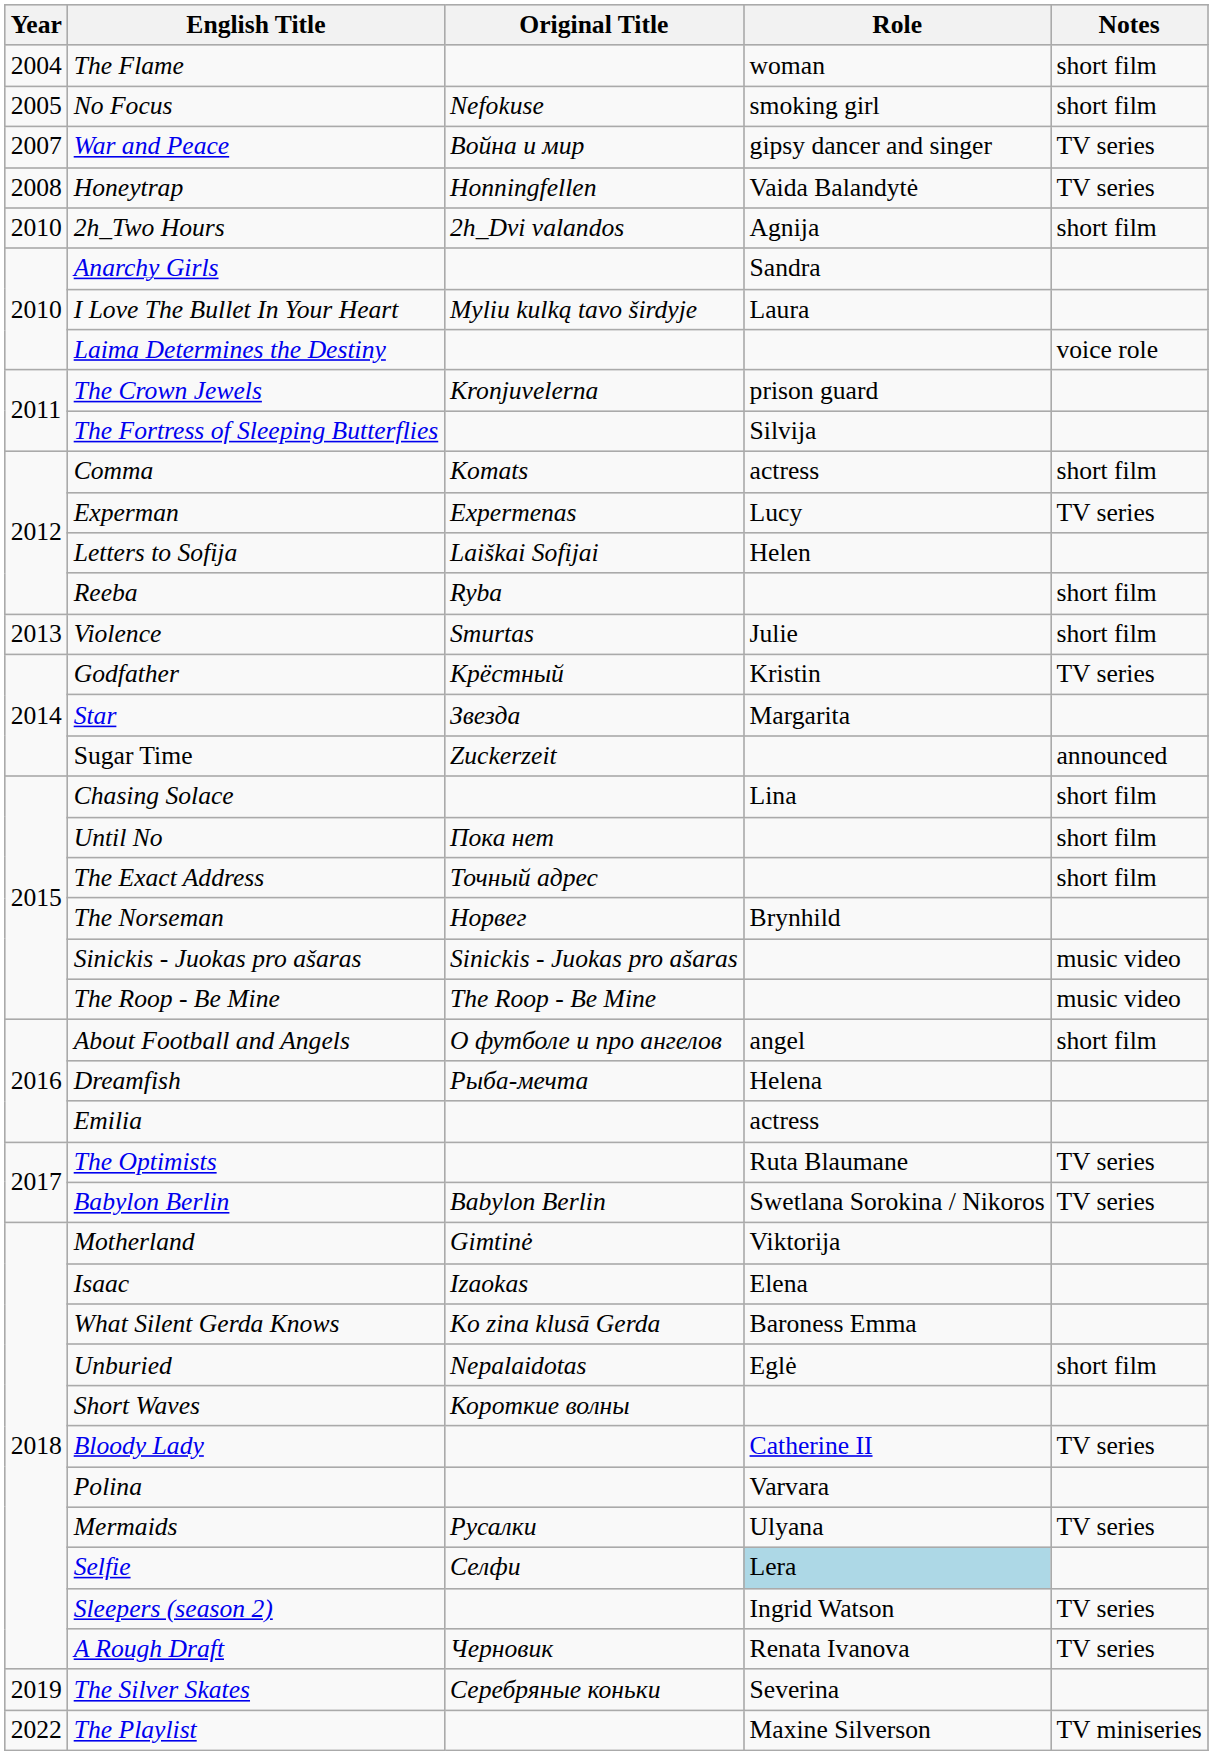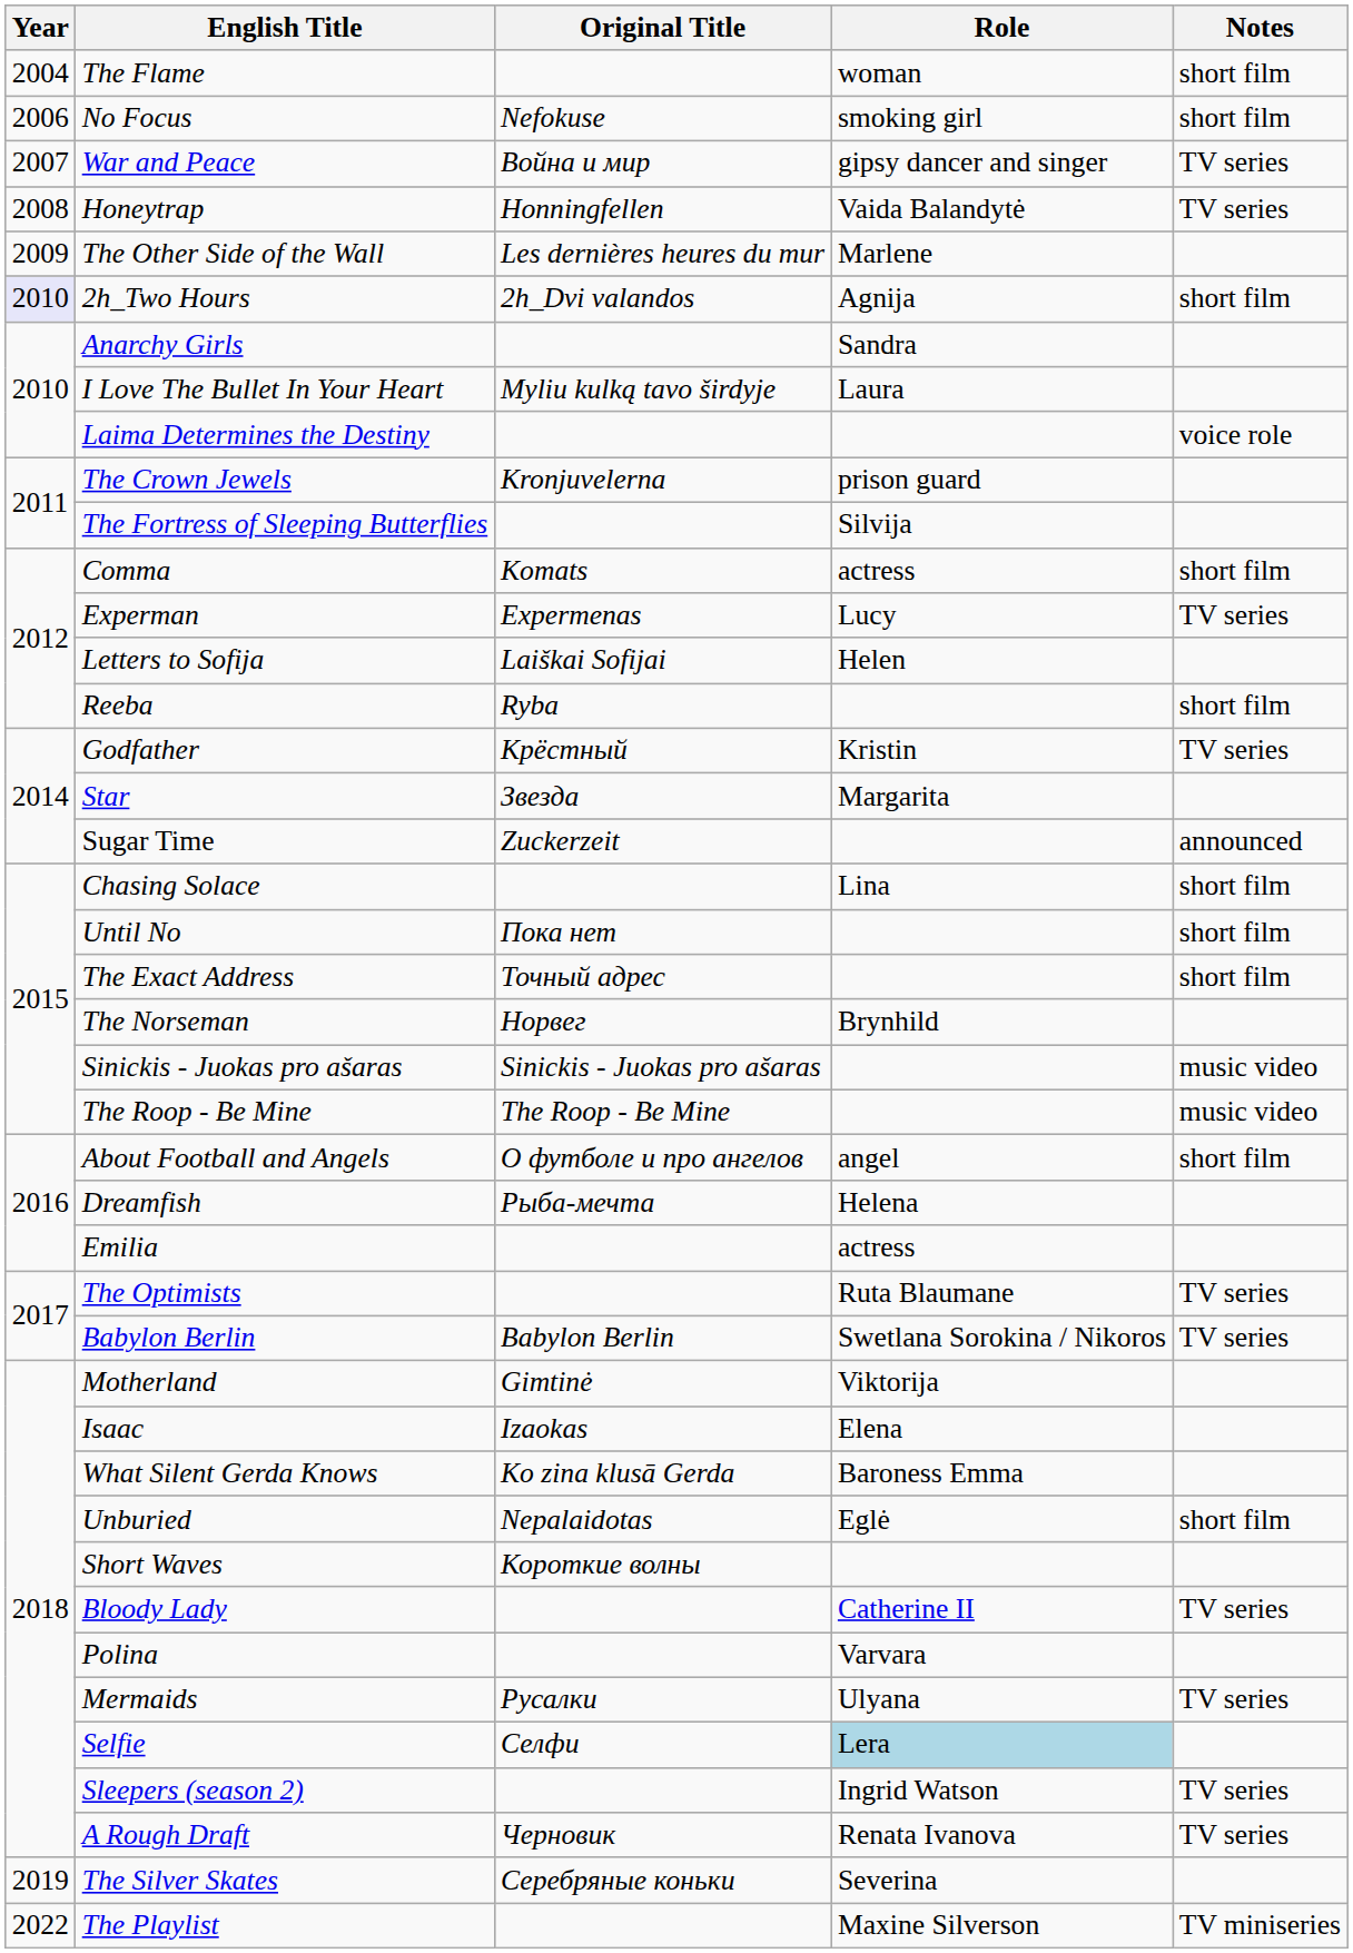No Focus | Year: 2005 -> 2006
+ row: 2009 | The Other Side of the Wall | Les dernières heures du mur | Marlene
2h_Two Hours | Year: no background -> lavender background
- row: 2013 | Violence | Smurtas | Julie | short film
